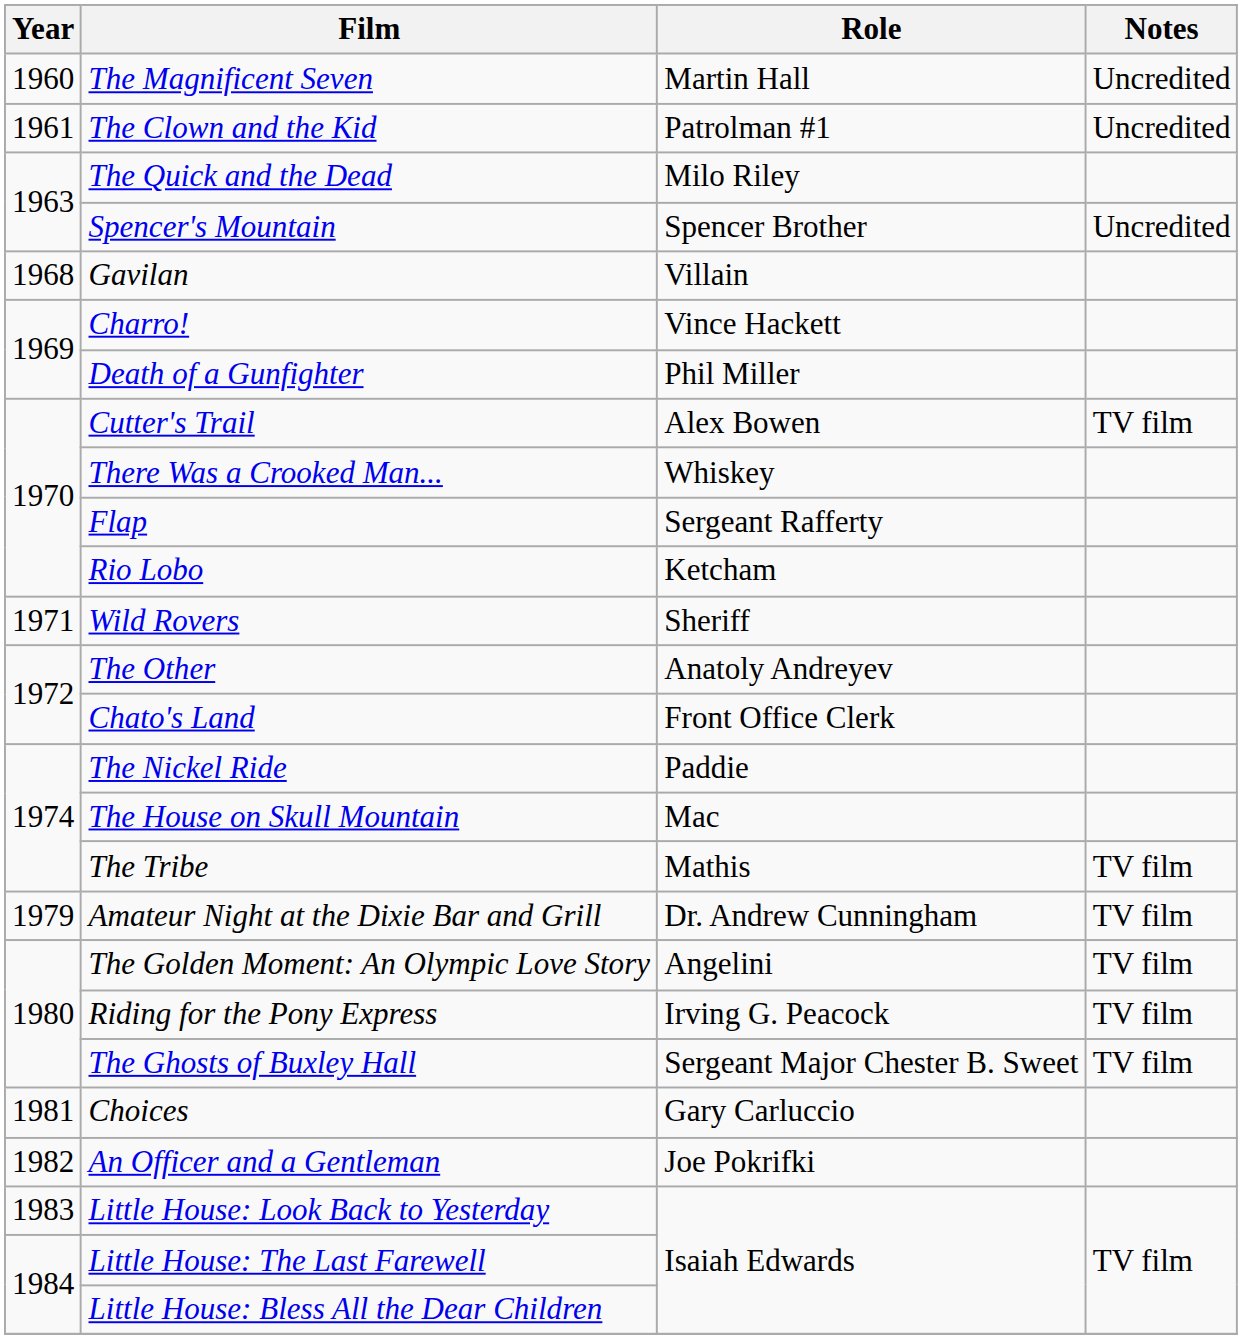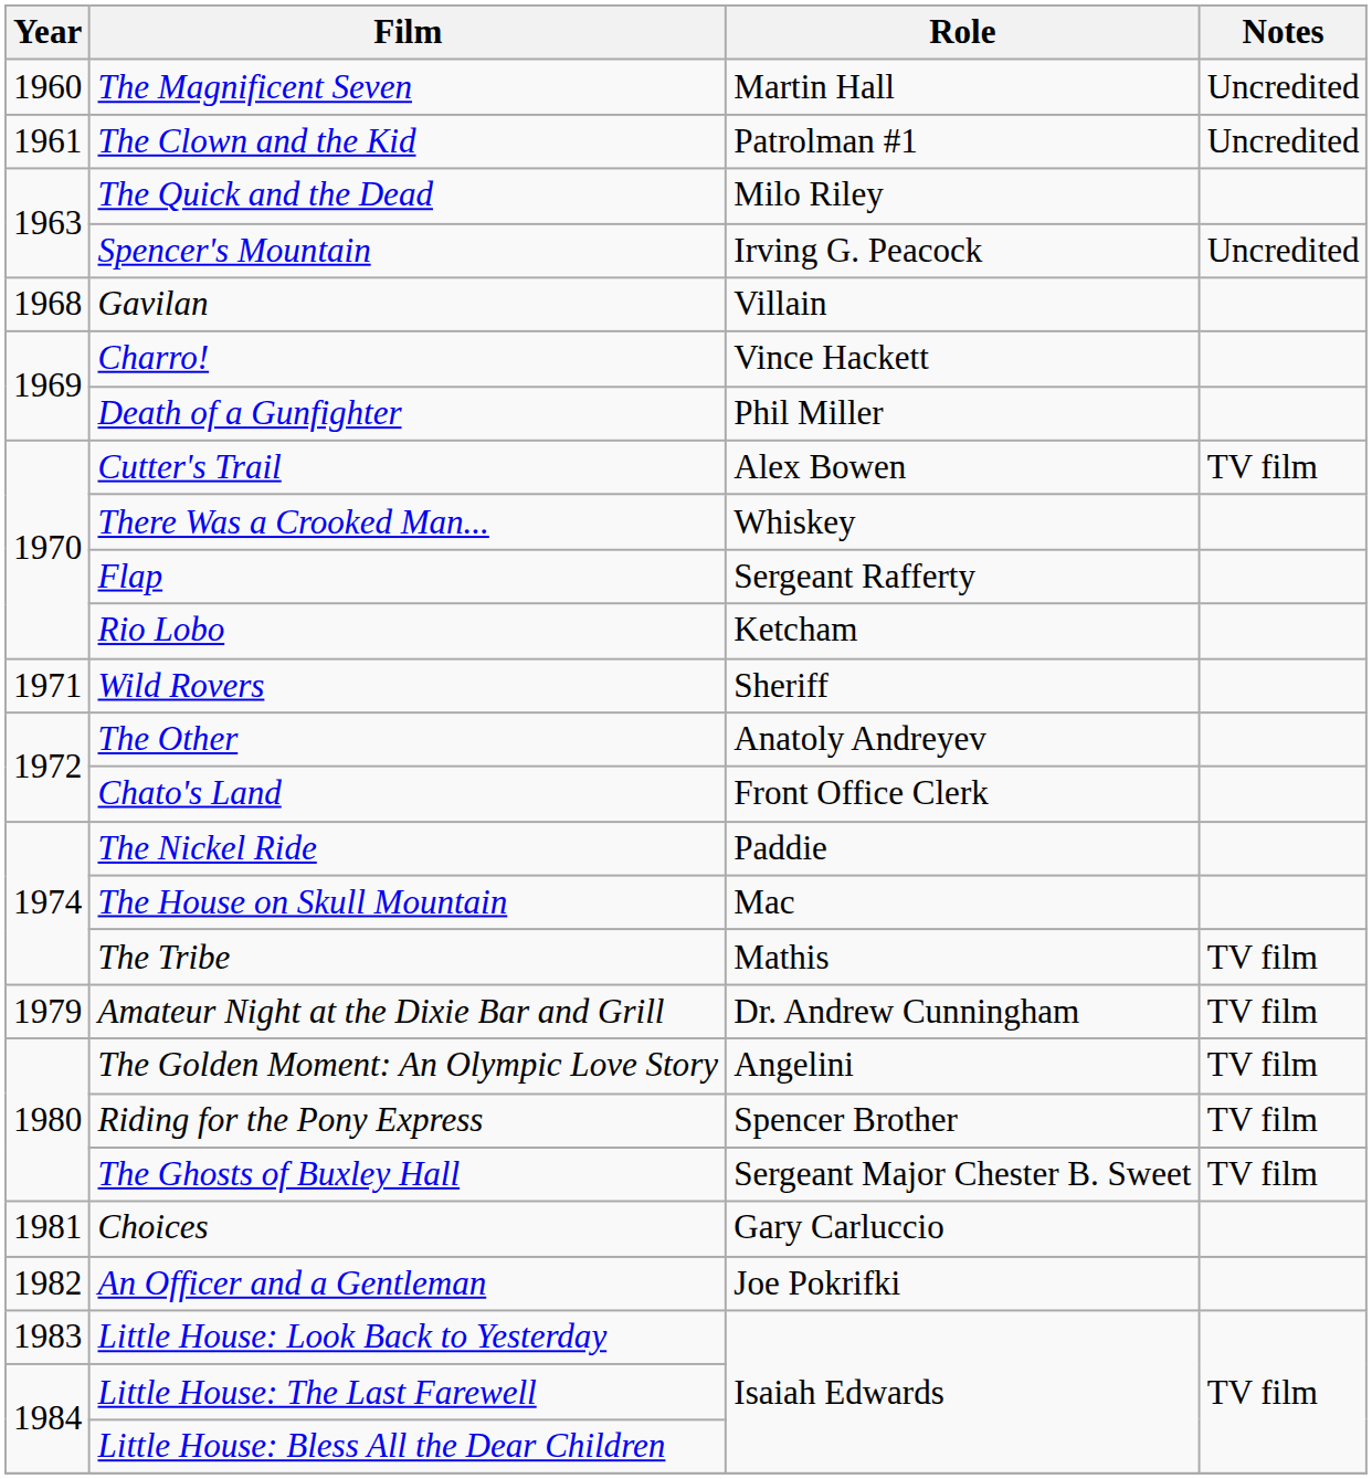Spencer's Mountain | Role: Spencer Brother -> Irving G. Peacock
Riding for the Pony Express | Role: Irving G. Peacock -> Spencer Brother
